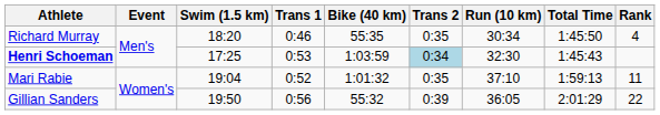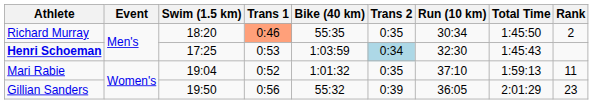Richard Murray | Trans 1: no background -> lightsalmon background
Richard Murray | Rank: 4 -> 2
Gillian Sanders | Rank: 22 -> 23
